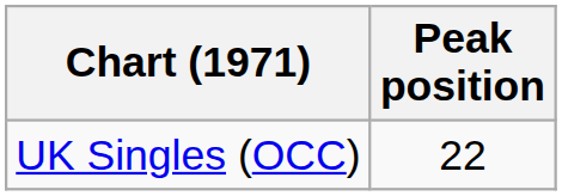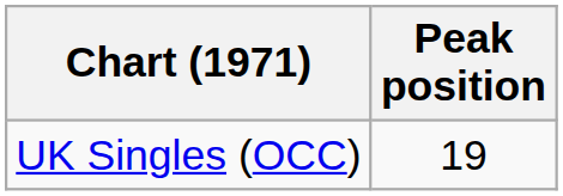UK Singles (OCC) | Peak position: 22 -> 19
